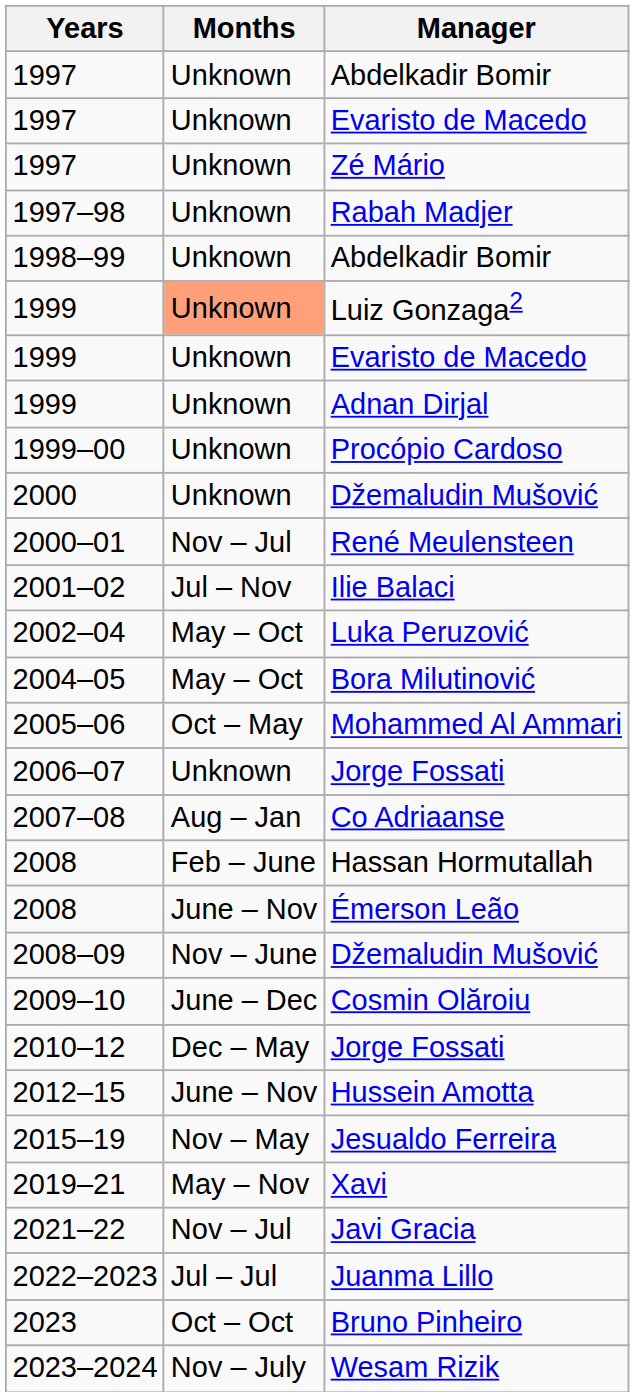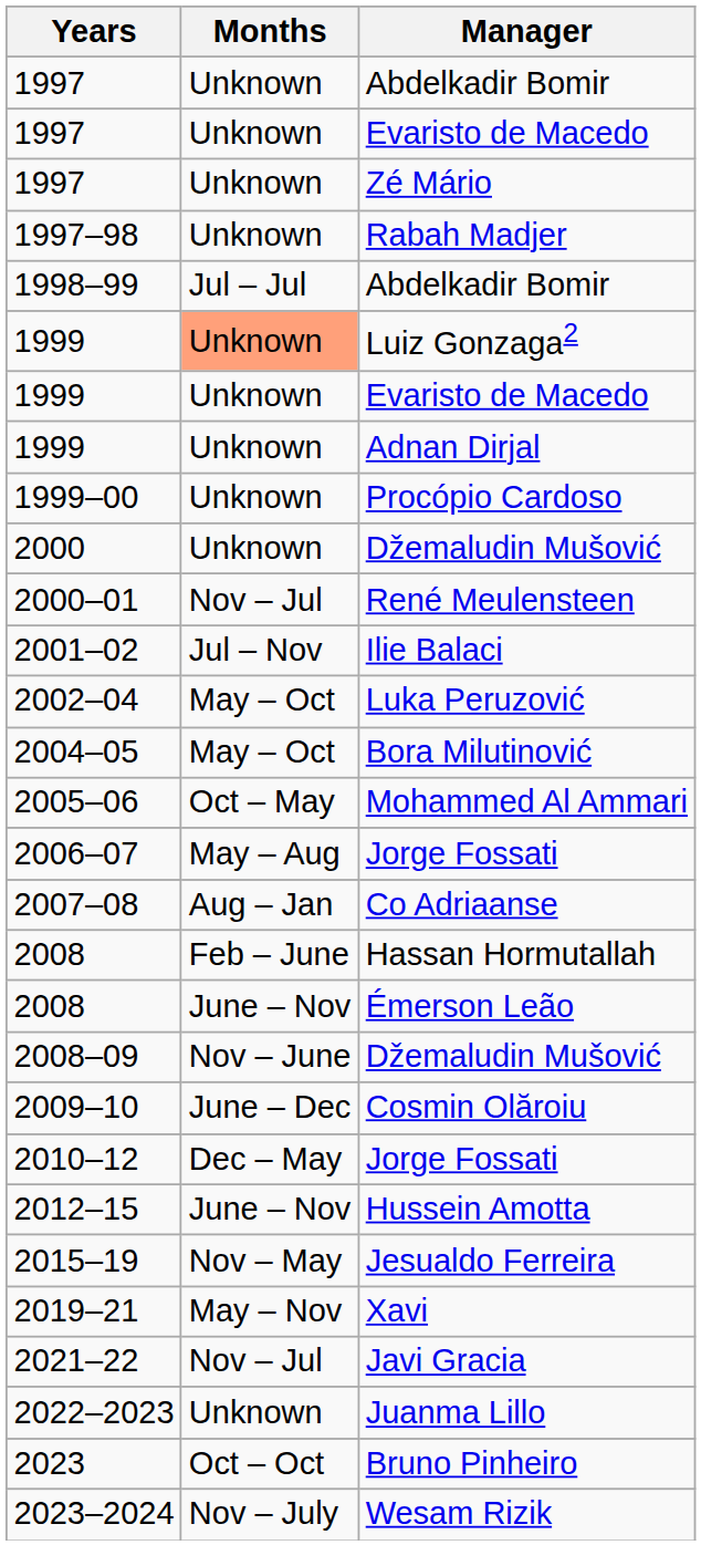1998–99 / Abdelkadir Bomir | Months: Unknown -> Jul – Jul
2006–07 / Jorge Fossati | Months: Unknown -> May – Aug
Juanma Lillo | Months: Jul – Jul -> Unknown
